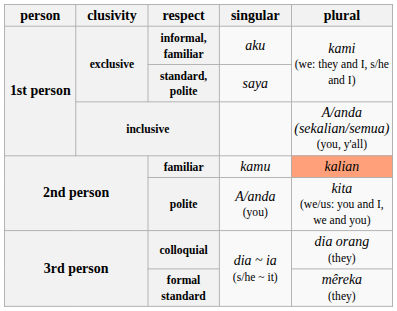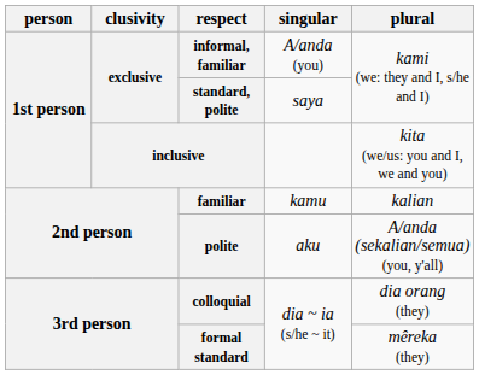informal, familiar | singular: aku -> A/anda (you)
inclusive | plural: A/anda (sekalian/semua) (you, y'all) -> kita (we/us: you and I, we and you)
familiar | plural: lightsalmon background -> no background
polite | singular: A/anda (you) -> aku
polite | plural: kita (we/us: you and I, we and you) -> A/anda (sekalian/semua) (you, y'all)
